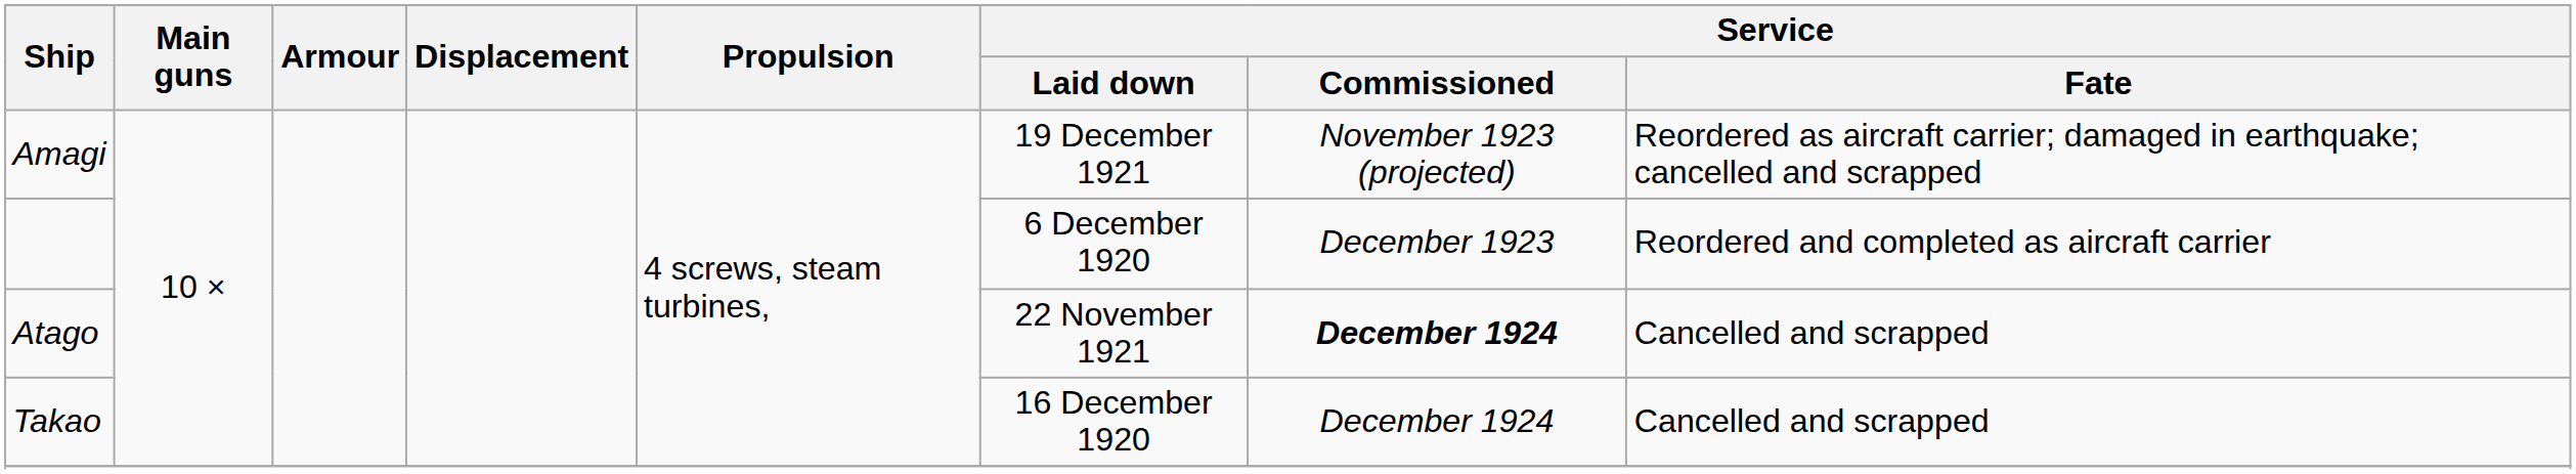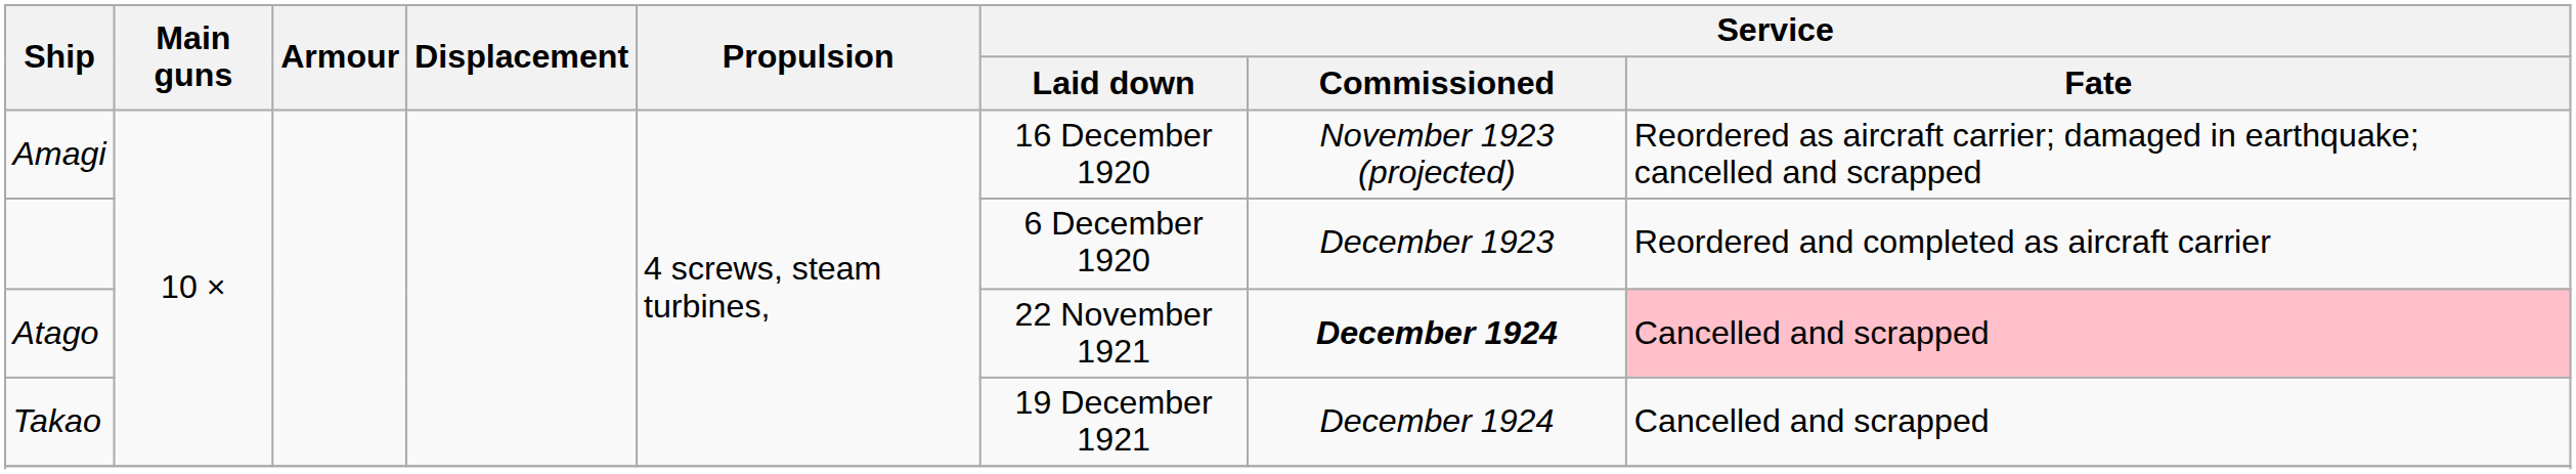Amagi | Service / Laid down: 19 December 1921 -> 16 December 1920
Atago | Service / Fate: no background -> pink background
Takao | Service / Laid down: 16 December 1920 -> 19 December 1921
